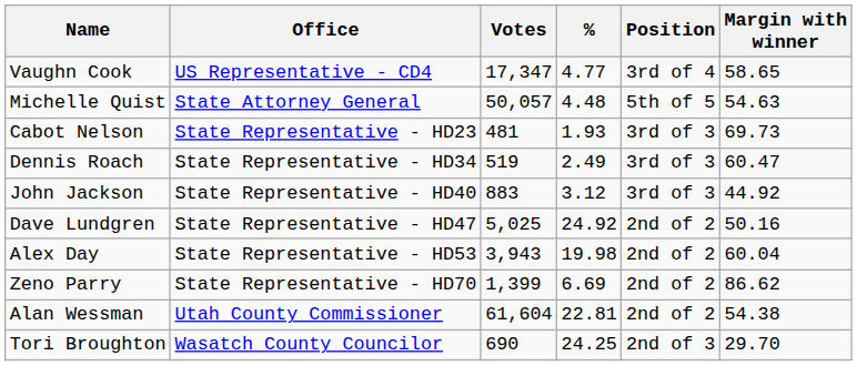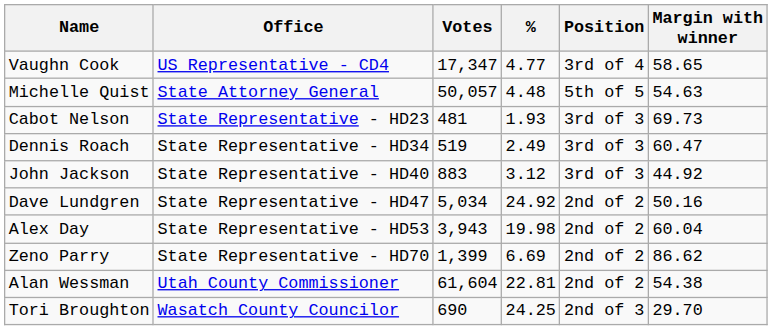Dave Lundgren | Votes: 5,025 -> 5,034
